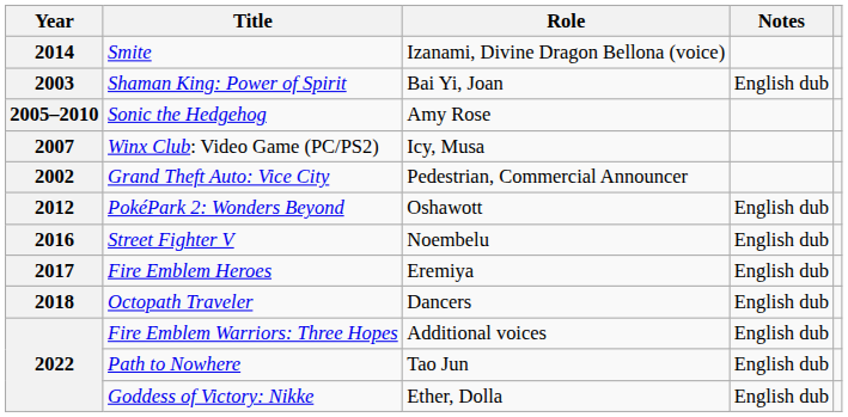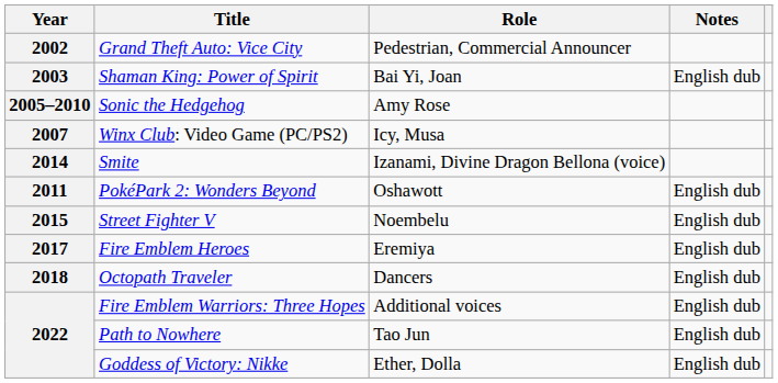rows swapped: Grand Theft Auto: Vice City <-> Smite
PokéPark 2: Wonders Beyond | Year: 2012 -> 2011
Street Fighter V | Year: 2016 -> 2015
